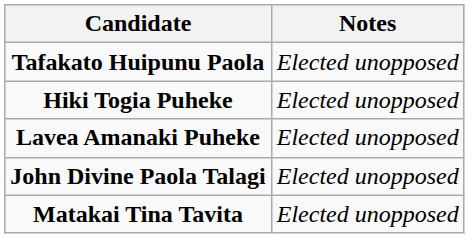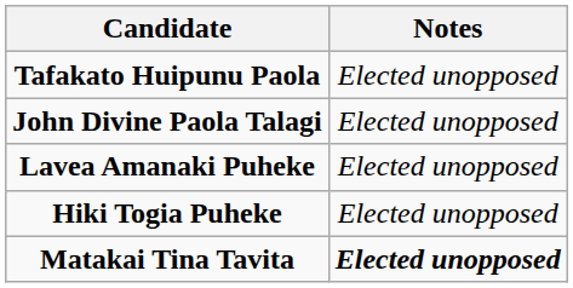rows swapped: Hiki Togia Puheke <-> John Divine Paola Talagi
Matakai Tina Tavita | Notes: normal -> bold
